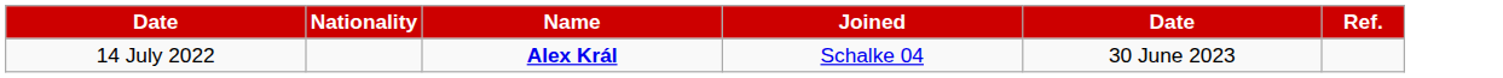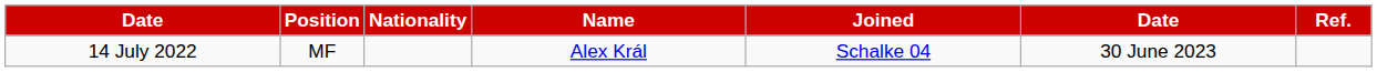+ column: Position | MF
14 July 2022 | Name: bold -> normal
